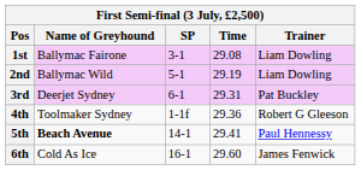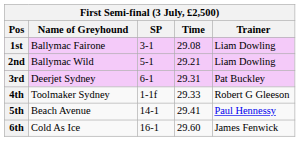2nd | Time: 29.19 -> 29.21
4th | Time: 29.36 -> 29.33
5th | Name of Greyhound: bold -> normal
